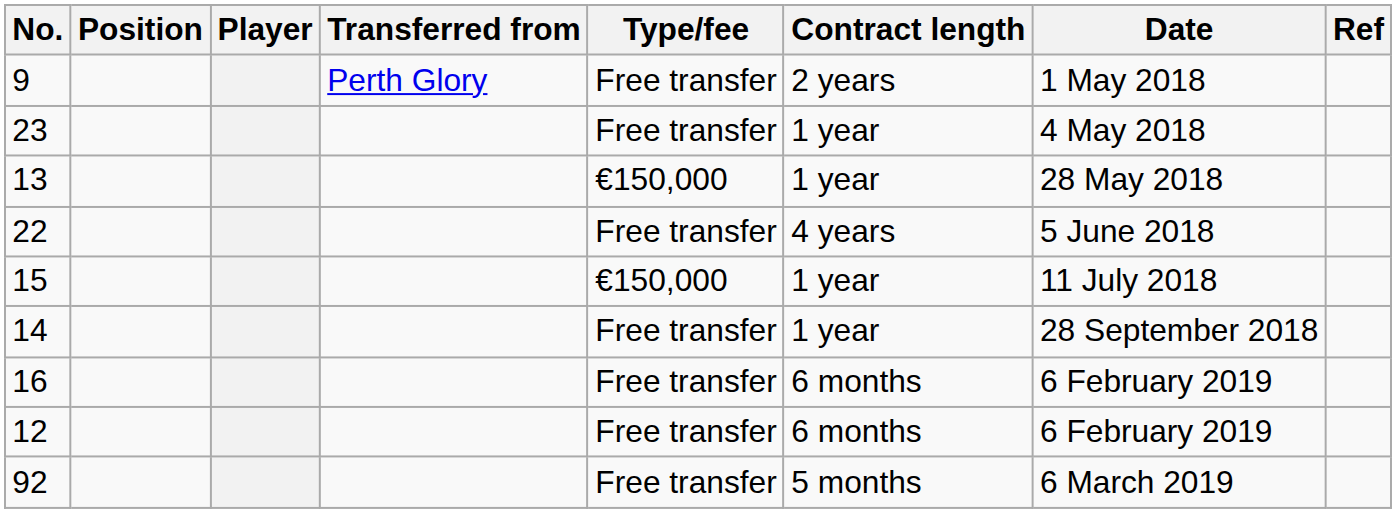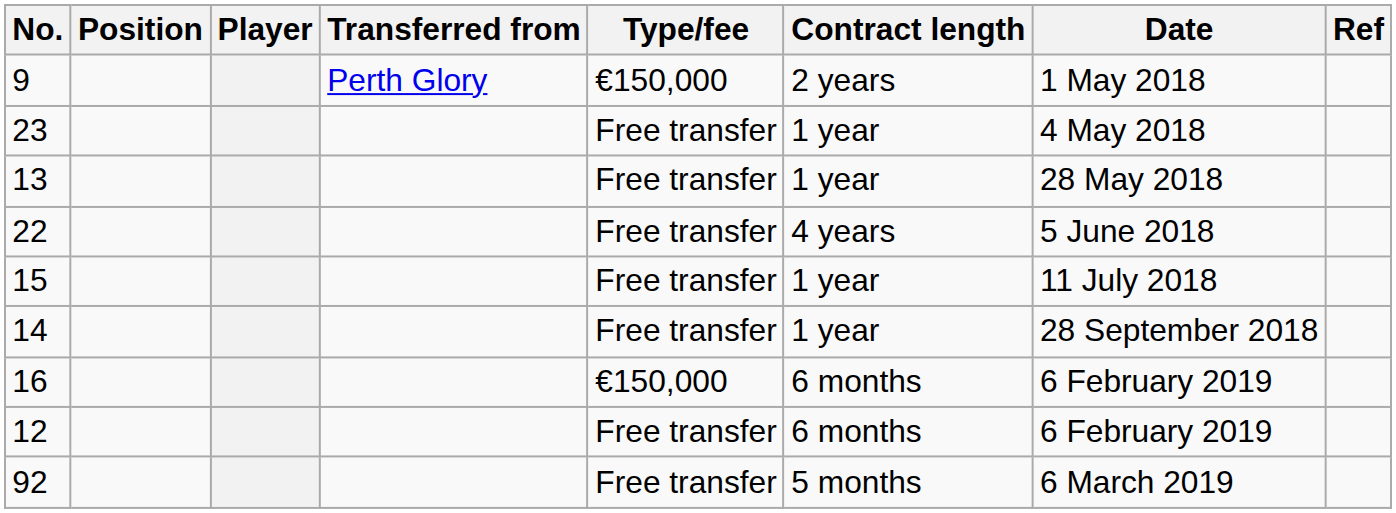9 | Type/fee: Free transfer -> €150,000
13 | Type/fee: €150,000 -> Free transfer
15 | Type/fee: €150,000 -> Free transfer
16 | Type/fee: Free transfer -> €150,000
